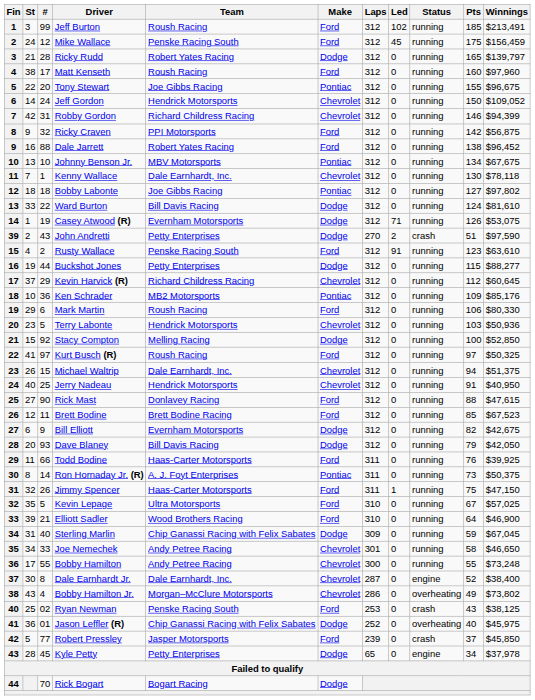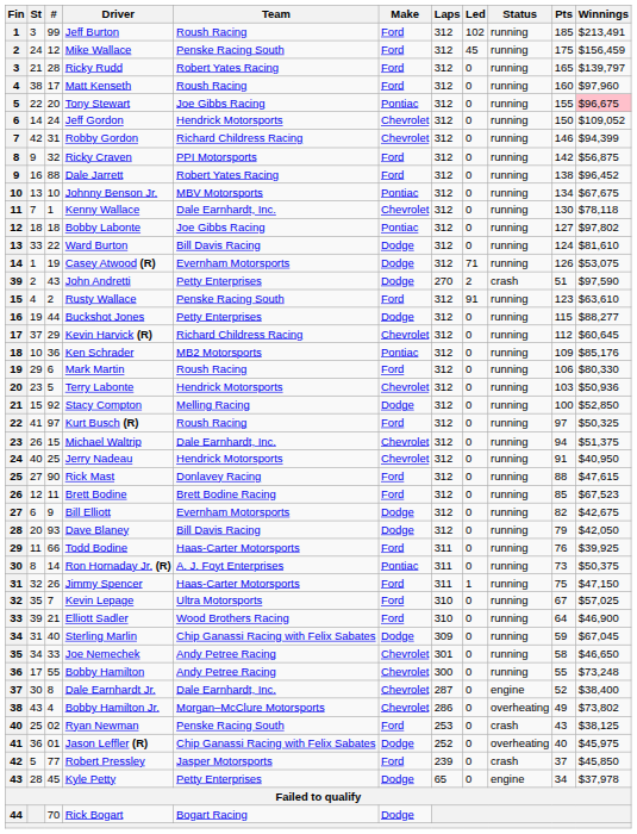Ricky Rudd | Make: Dodge -> Ford
Tony Stewart | Winnings: no background -> pink background
Kevin Lepage | #: 5 -> 7
